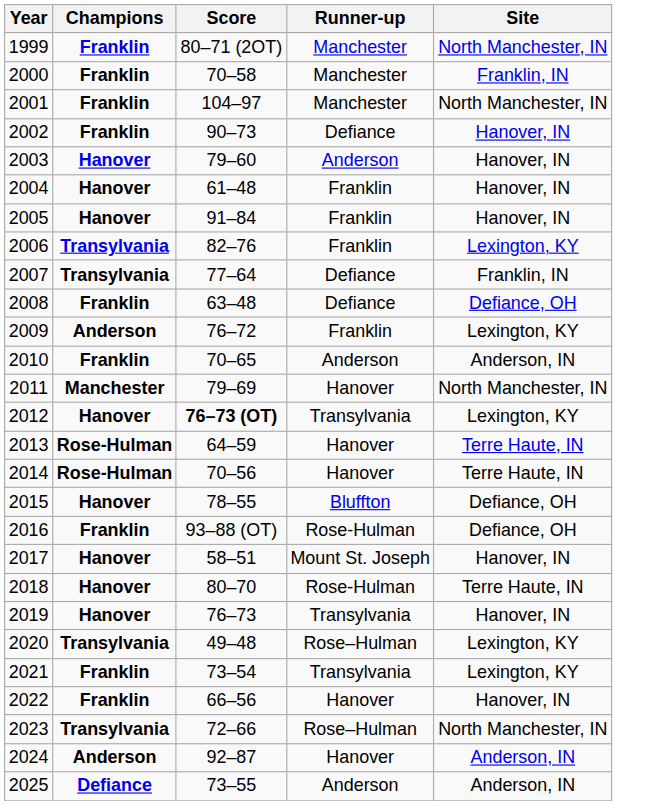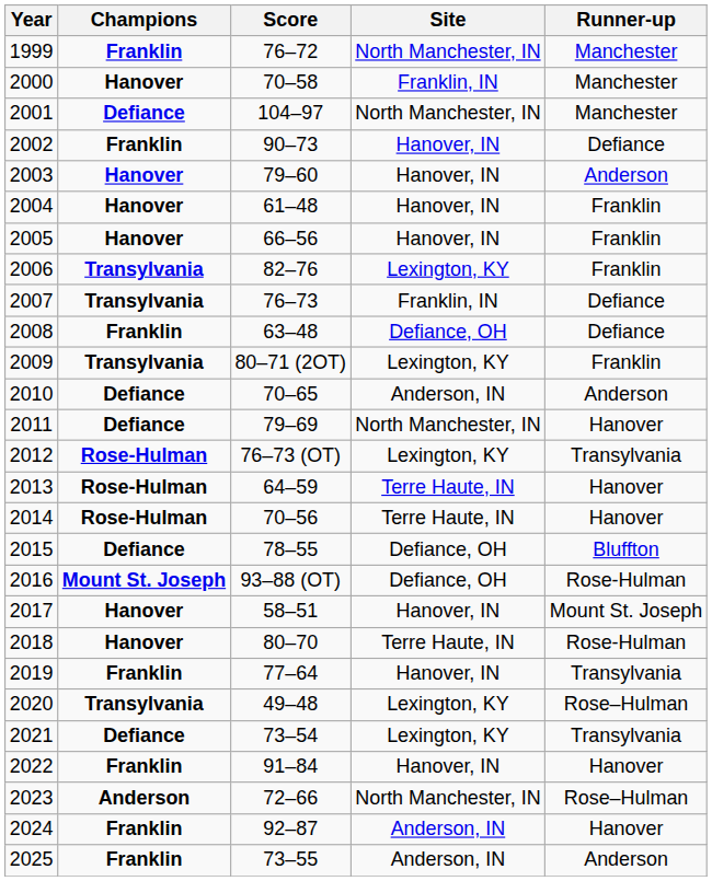columns swapped: Runner-up <-> Site
1999 | Score: 80–71 (2OT) -> 76–72
2000 | Champions: Franklin -> Hanover
2001 | Champions: Franklin -> Defiance
2005 | Score: 91–84 -> 66–56
2007 | Score: 77–64 -> 76–73
2009 | Champions: Anderson -> Transylvania
2009 | Score: 76–72 -> 80–71 (2OT)
2010 | Champions: Franklin -> Defiance
2011 | Champions: Manchester -> Defiance
2012 | Champions: Hanover -> Rose-Hulman
2012 | Score: bold -> normal
2015 | Champions: Hanover -> Defiance
2016 | Champions: Franklin -> Mount St. Joseph
2019 | Champions: Hanover -> Franklin
2019 | Score: 76–73 -> 77–64
2021 | Champions: Franklin -> Defiance
2022 | Score: 66–56 -> 91–84
2023 | Champions: Transylvania -> Anderson
2024 | Champions: Anderson -> Franklin
2025 | Champions: Defiance -> Franklin
